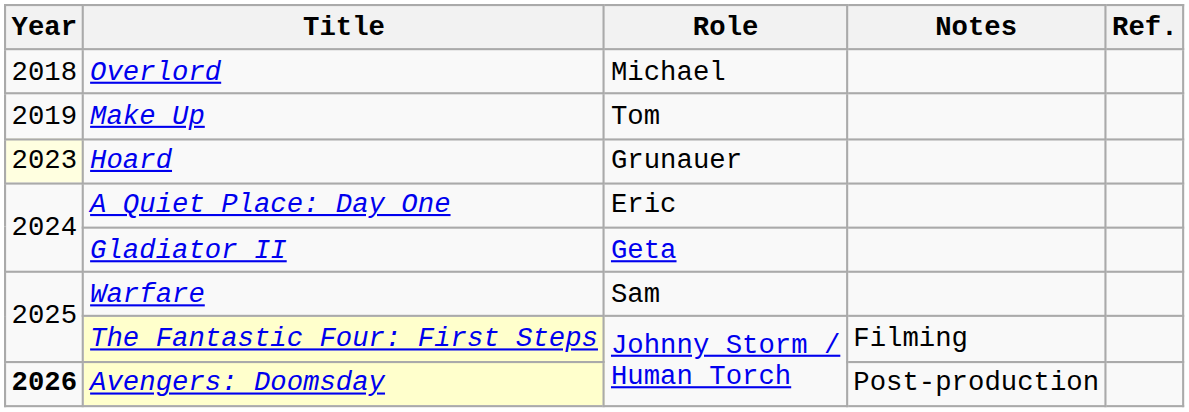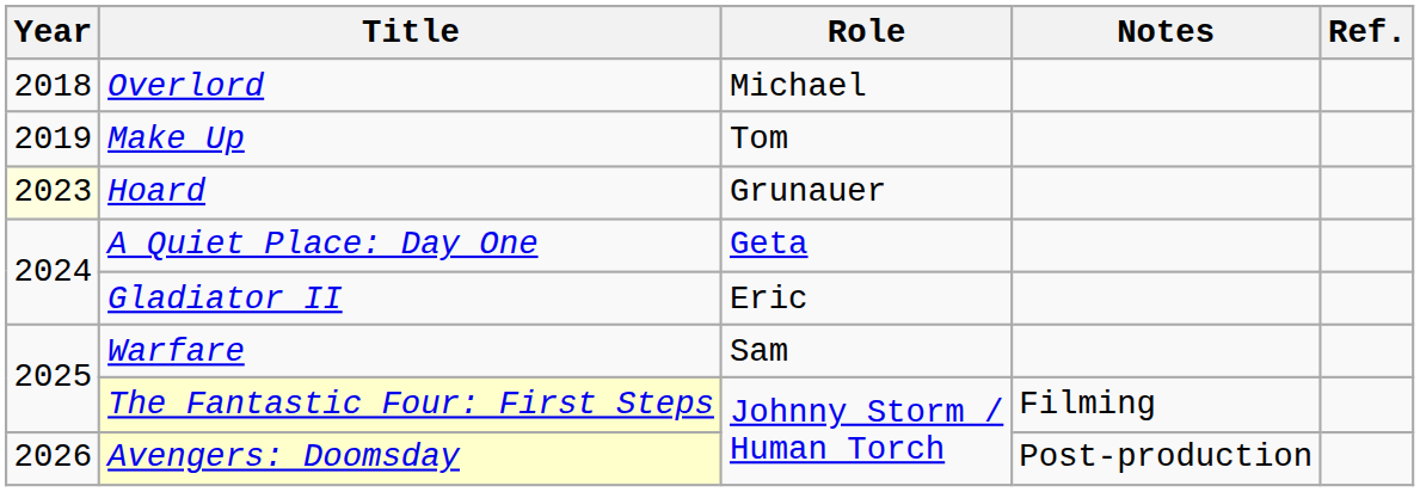A Quiet Place: Day One | Role: Eric -> Geta
Gladiator II | Role: Geta -> Eric
Avengers: Doomsday | Year: bold -> normal
